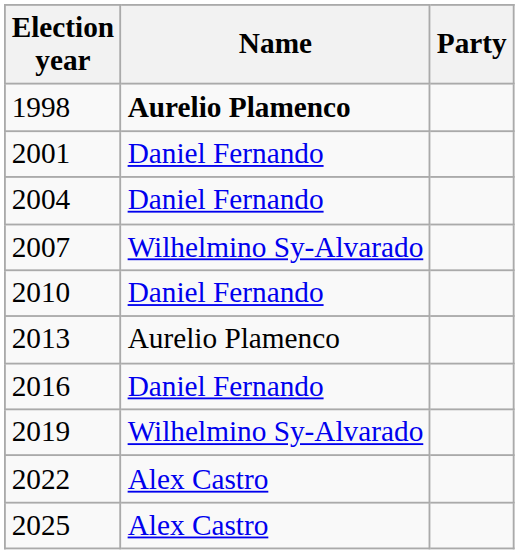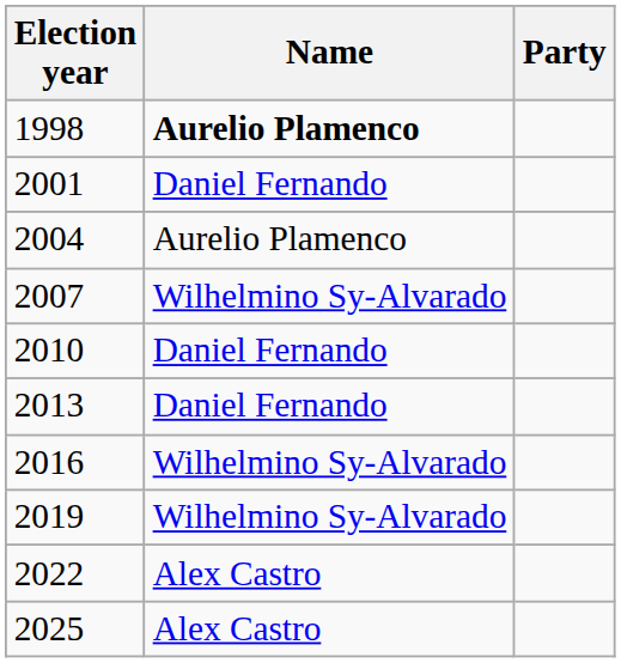2004 | Name: Daniel Fernando -> Aurelio Plamenco
2013 | Name: Aurelio Plamenco -> Daniel Fernando
2016 | Name: Daniel Fernando -> Wilhelmino Sy-Alvarado
